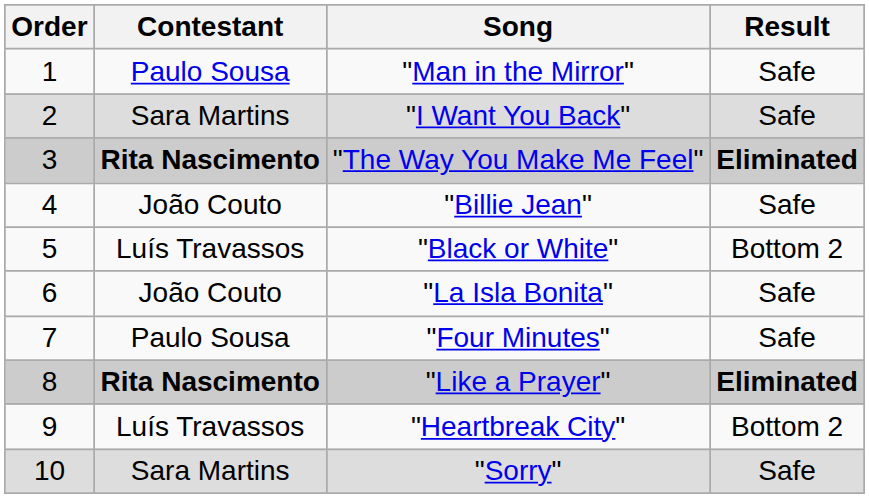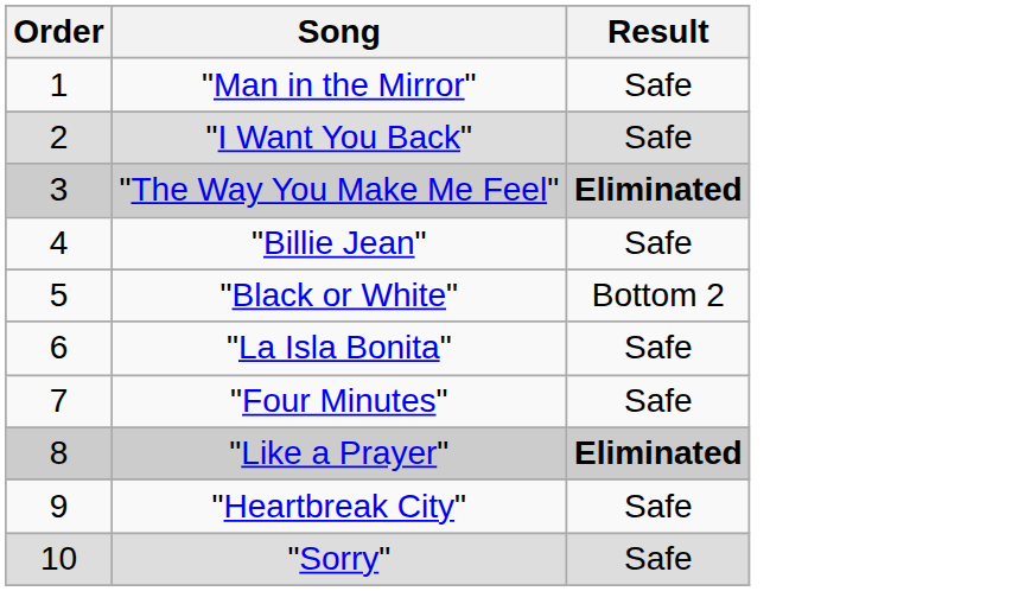- column: Contestant | Paulo Sousa | Sara Martins | Rita Nascimento | João Couto | Luís Travassos | João Couto | Paulo Sousa | Rita Nascimento | Luís Travassos | Sara Martins
"Heartbreak City" | Result: Bottom 2 -> Safe
